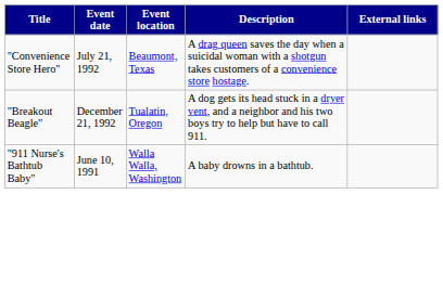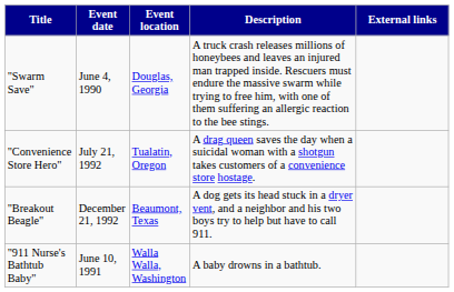+ row: "Swarm Save" | June 4, 1990 | Douglas, Georgia | A truck crash releases millions of honeybees and leaves an injured man trapped inside. Rescuers must endure the massive swarm while trying to free him, with one of them suffering an allergic reaction to the bee stings.
"Convenience Store Hero" | Event location: Beaumont, Texas -> Tualatin, Oregon
"Breakout Beagle" | Event location: Tualatin, Oregon -> Beaumont, Texas
